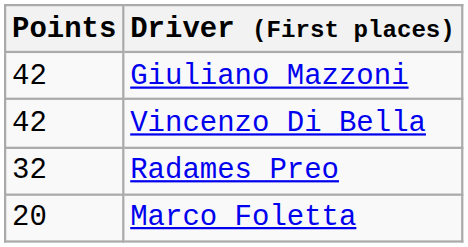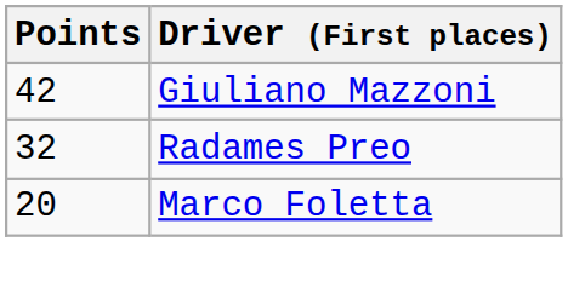- row: 42 | Vincenzo Di Bella
